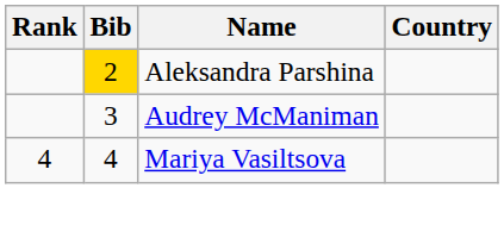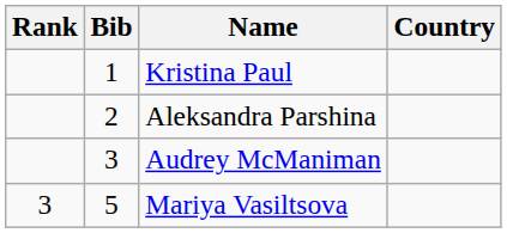+ row: 1 | Kristina Paul
Aleksandra Parshina | Bib: gold background -> no background
Mariya Vasiltsova | Rank: 4 -> 3
Mariya Vasiltsova | Bib: 4 -> 5
